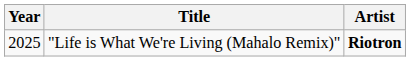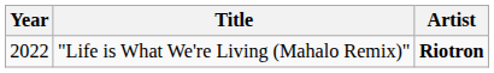"Life is What We're Living (Mahalo Remix)" | Year: 2025 -> 2022
